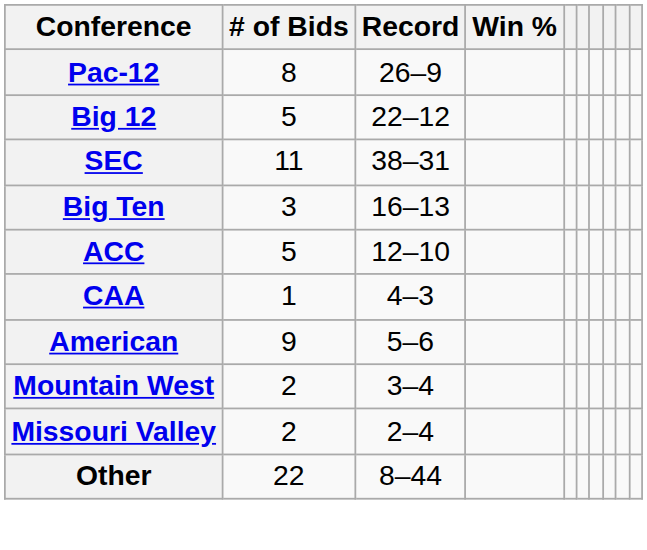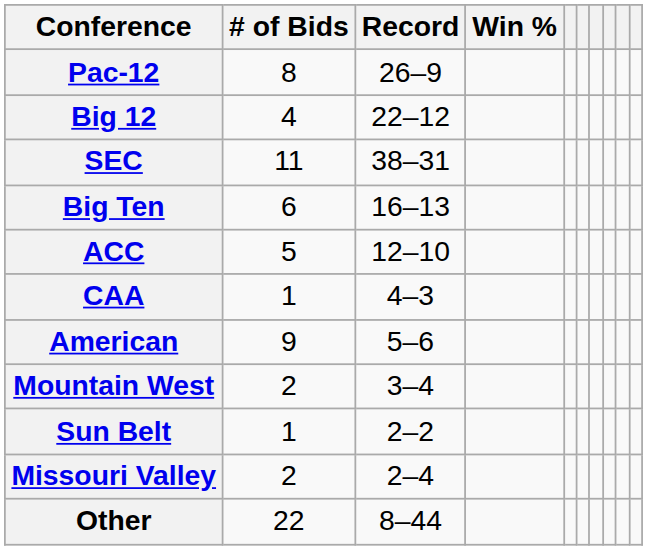Big 12 | # of Bids: 5 -> 4
Big Ten | # of Bids: 3 -> 6
+ row: Sun Belt | 1 | 2–2
